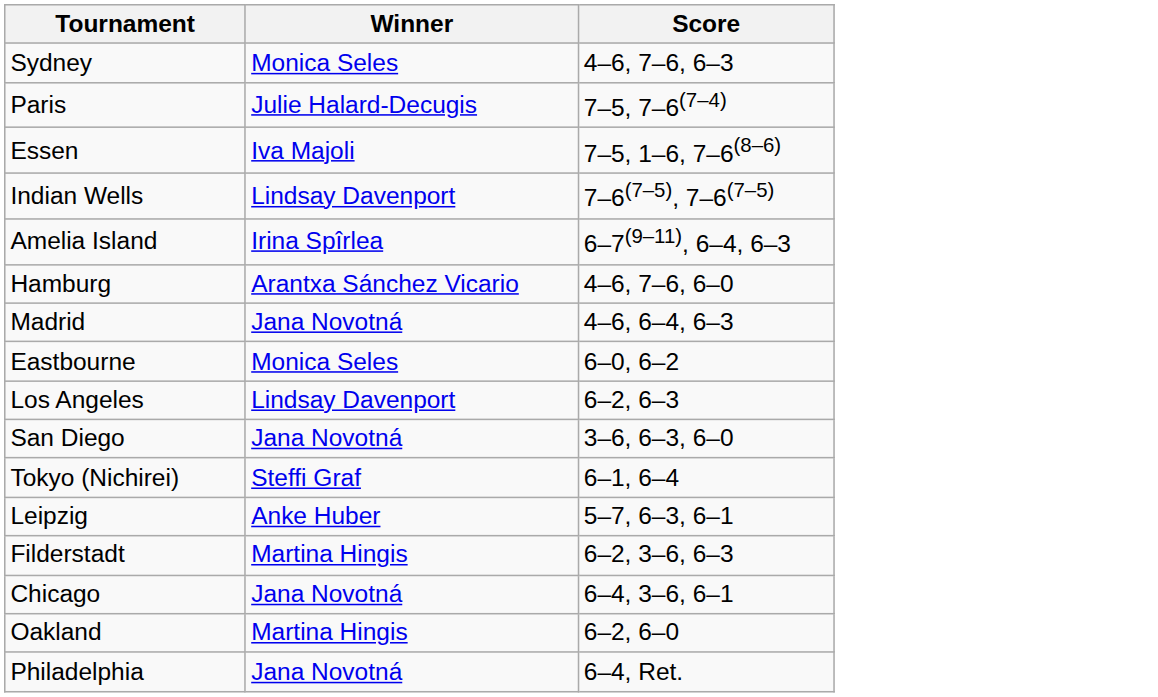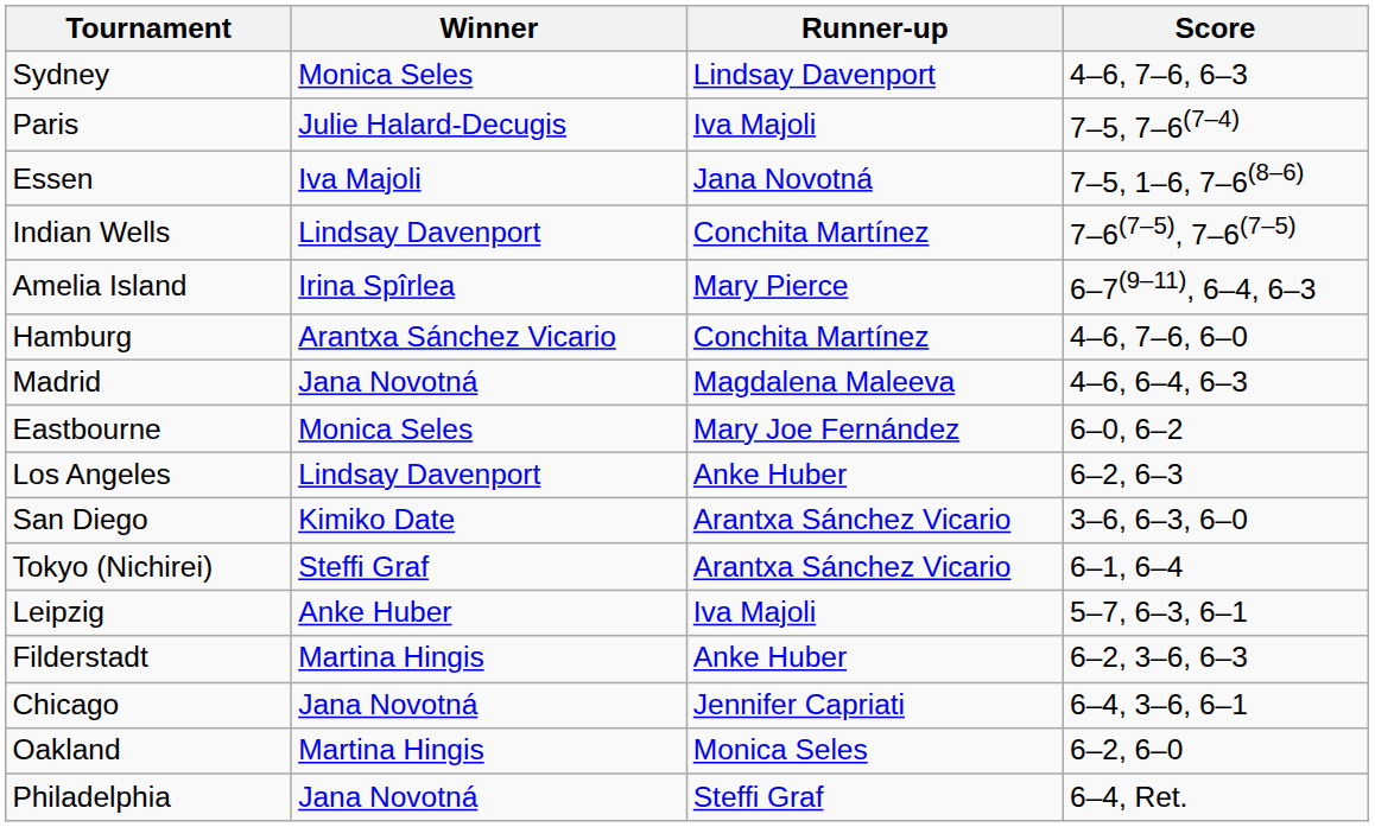+ column: Runner-up | Lindsay Davenport | Iva Majoli | Jana Novotná | Conchita Martínez | Mary Pierce | Conchita Martínez | Magdalena Maleeva | Mary Joe Fernández | Anke Huber | Arantxa Sánchez Vicario | Arantxa Sánchez Vicario | Iva Majoli | Anke Huber | Jennifer Capriati | Monica Seles | Steffi Graf
San Diego | Winner: Jana Novotná -> Kimiko Date
